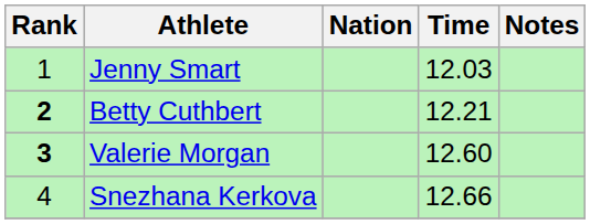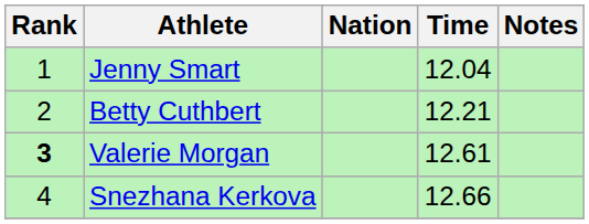Jenny Smart | Time: 12.03 -> 12.04
Betty Cuthbert | Rank: bold -> normal
Valerie Morgan | Time: 12.60 -> 12.61
